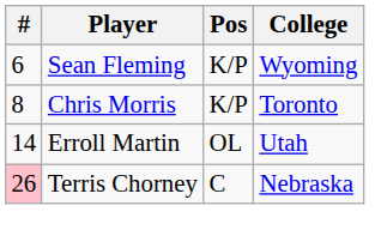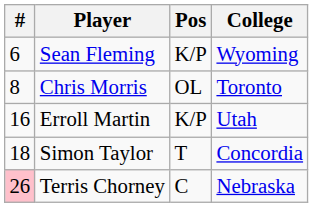Chris Morris | Pos: K/P -> OL
Erroll Martin | #: 14 -> 16
Erroll Martin | Pos: OL -> K/P
+ row: 18 | Simon Taylor | T | Concordia
